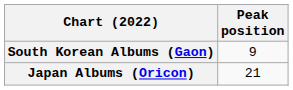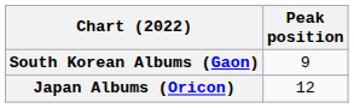Japan Albums (Oricon) | Peak position: 21 -> 12
